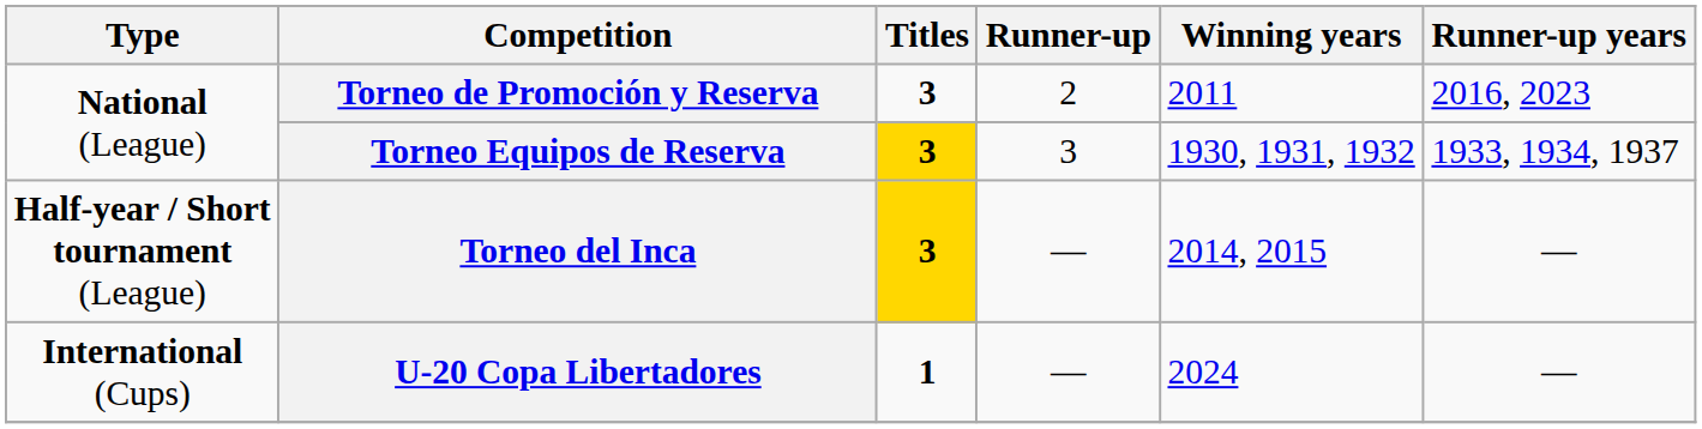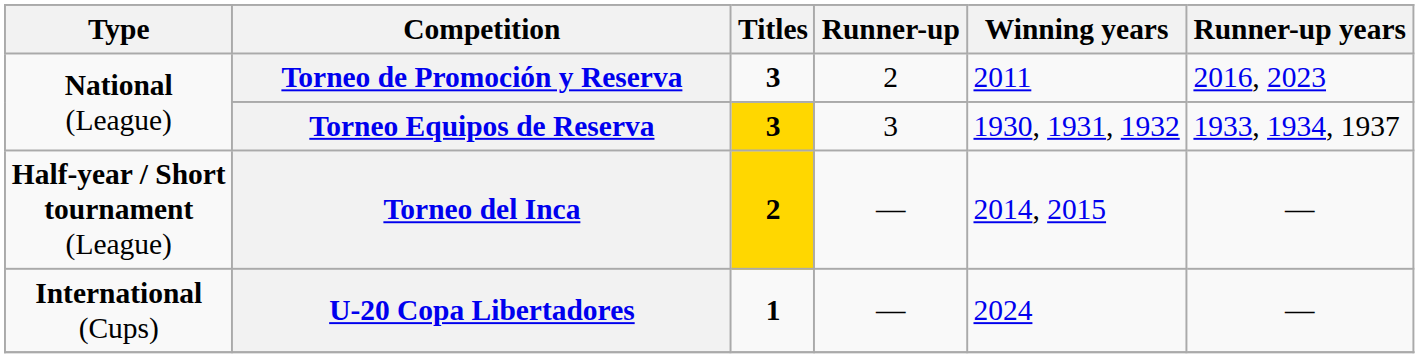Torneo del Inca | Titles: 3 -> 2
